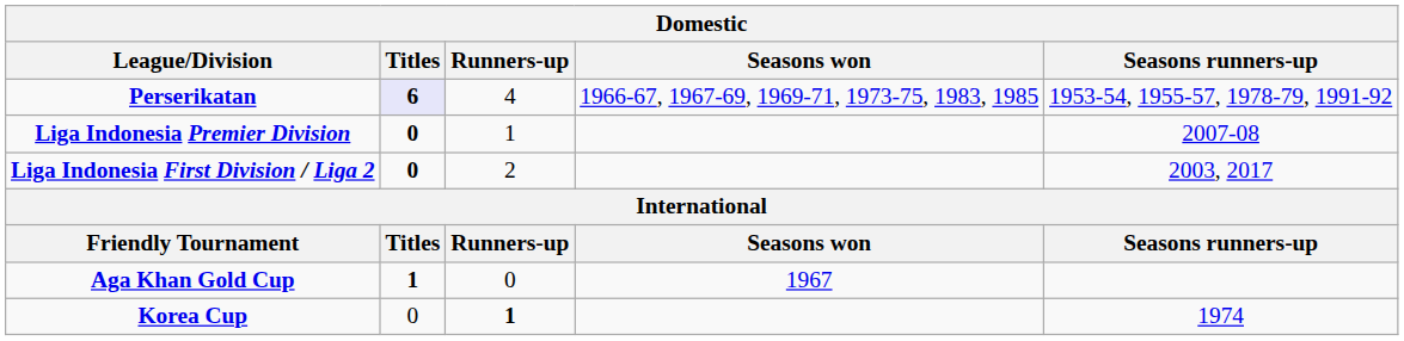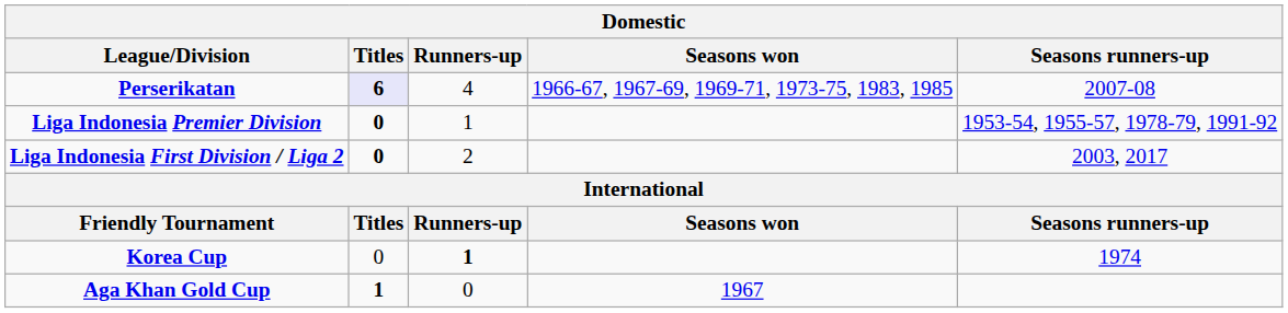Perserikatan | Seasons runners-up: 1953-54, 1955-57, 1978-79, 1991-92 -> 2007-08
Liga Indonesia Premier Division | Seasons runners-up: 2007-08 -> 1953-54, 1955-57, 1978-79, 1991-92
rows swapped: Aga Khan Gold Cup <-> Korea Cup
